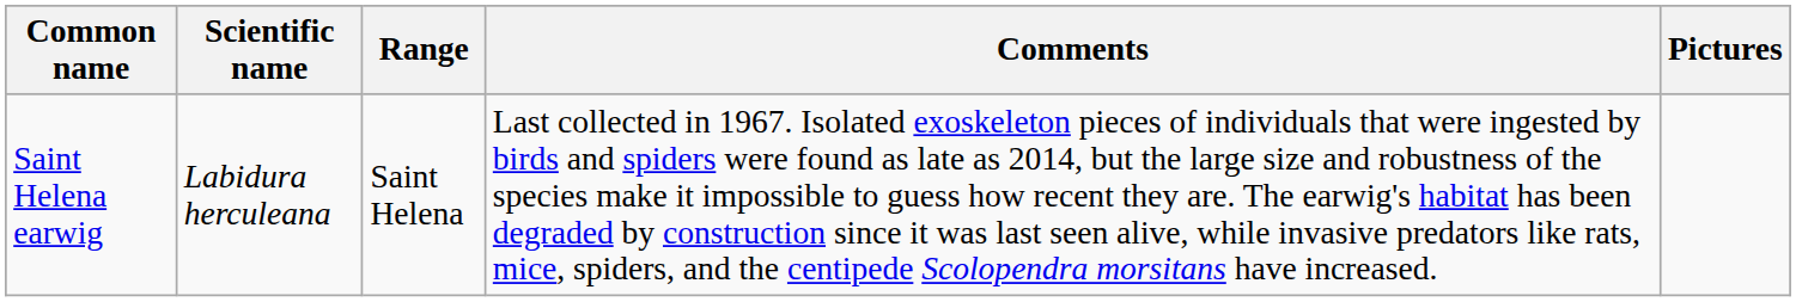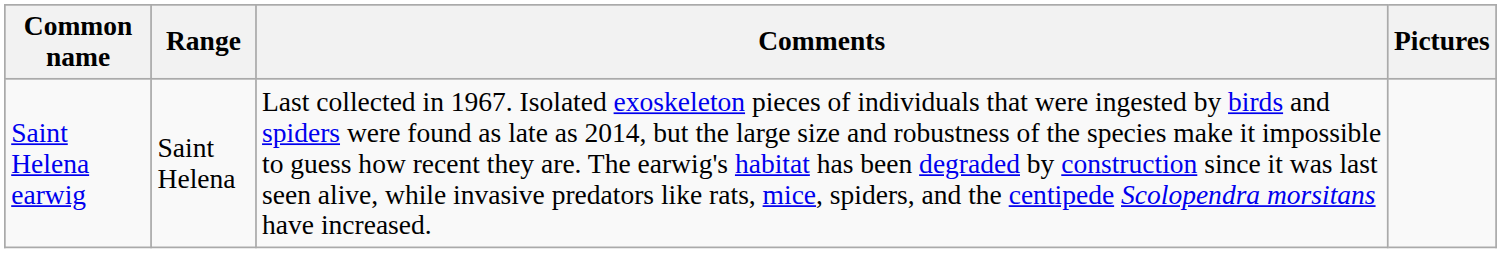- column: Scientific name | Labidura herculeana
